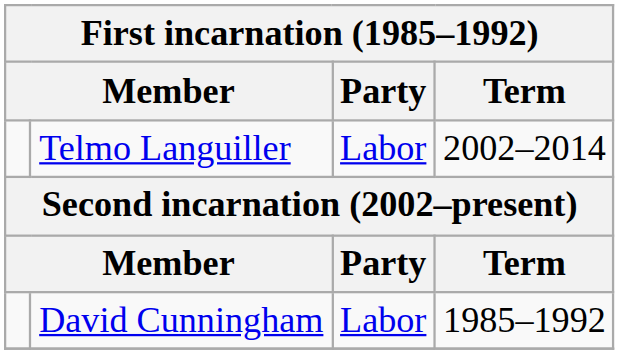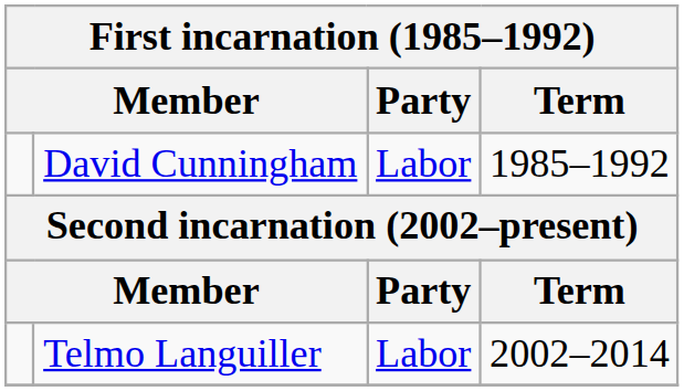rows swapped: David Cunningham <-> Telmo Languiller
